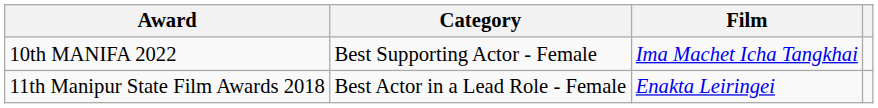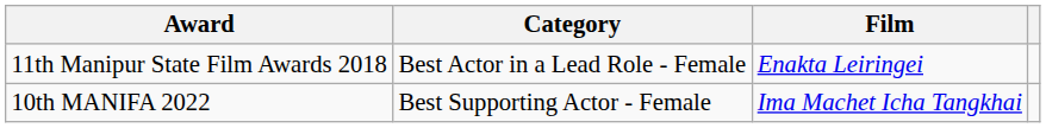rows swapped: 11th Manipur State Film Awards 2018 <-> 10th MANIFA 2022
